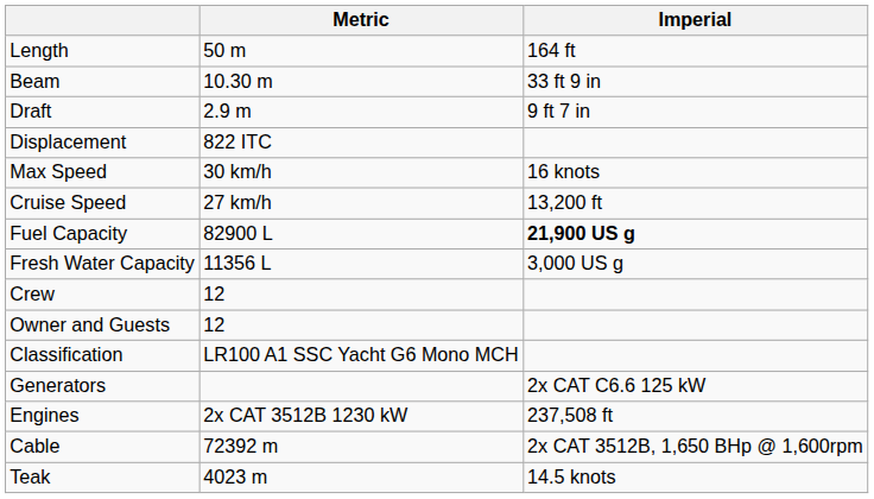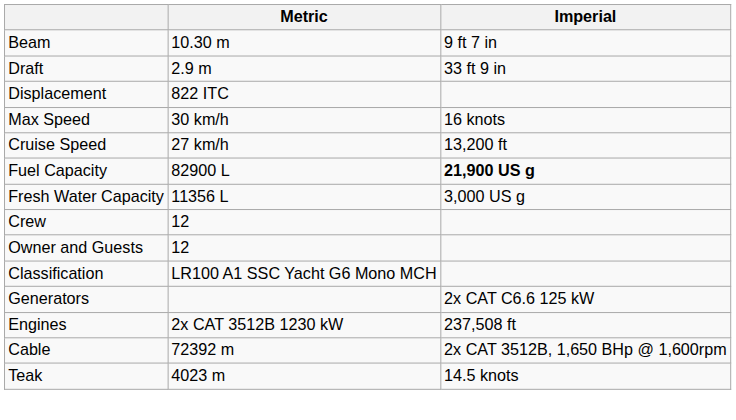- row: Length | 50 m | 164 ft
Beam | Imperial: 33 ft 9 in -> 9 ft 7 in
Draft | Imperial: 9 ft 7 in -> 33 ft 9 in
